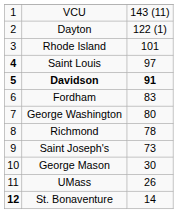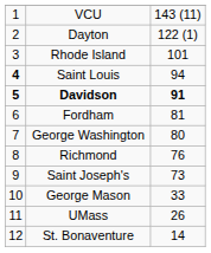Saint Louis | column 3: 97 -> 94
Fordham | column 3: 83 -> 81
Richmond | column 3: 78 -> 76
George Mason | column 3: 30 -> 33
St. Bonaventure | column 1: bold -> normal
